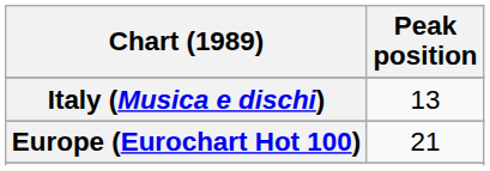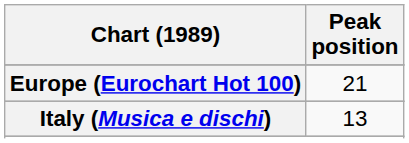rows swapped: Europe (Eurochart Hot 100) <-> Italy (Musica e dischi)
